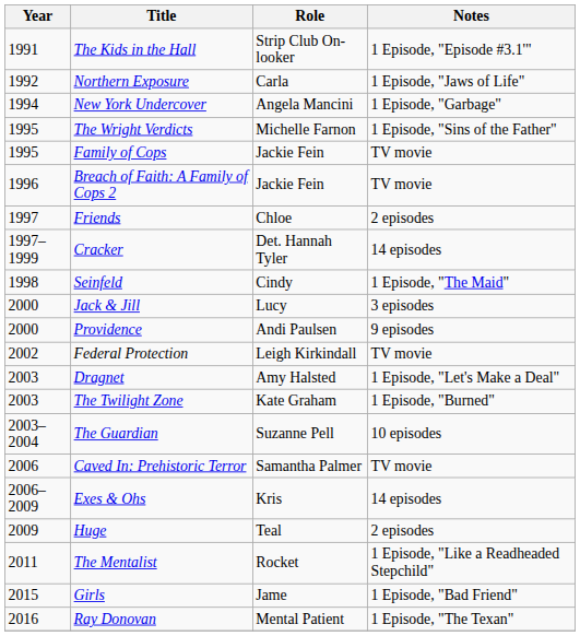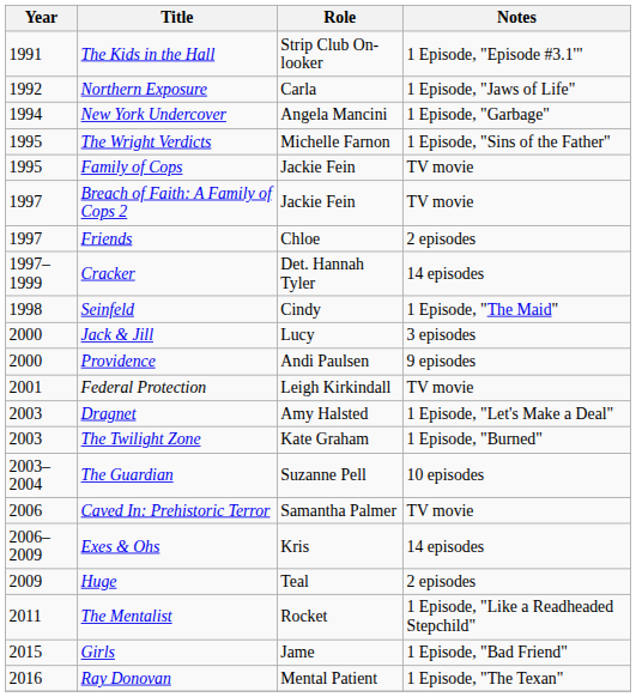Breach of Faith: A Family of Cops 2 | Year: 1996 -> 1997
Federal Protection | Year: 2002 -> 2001
